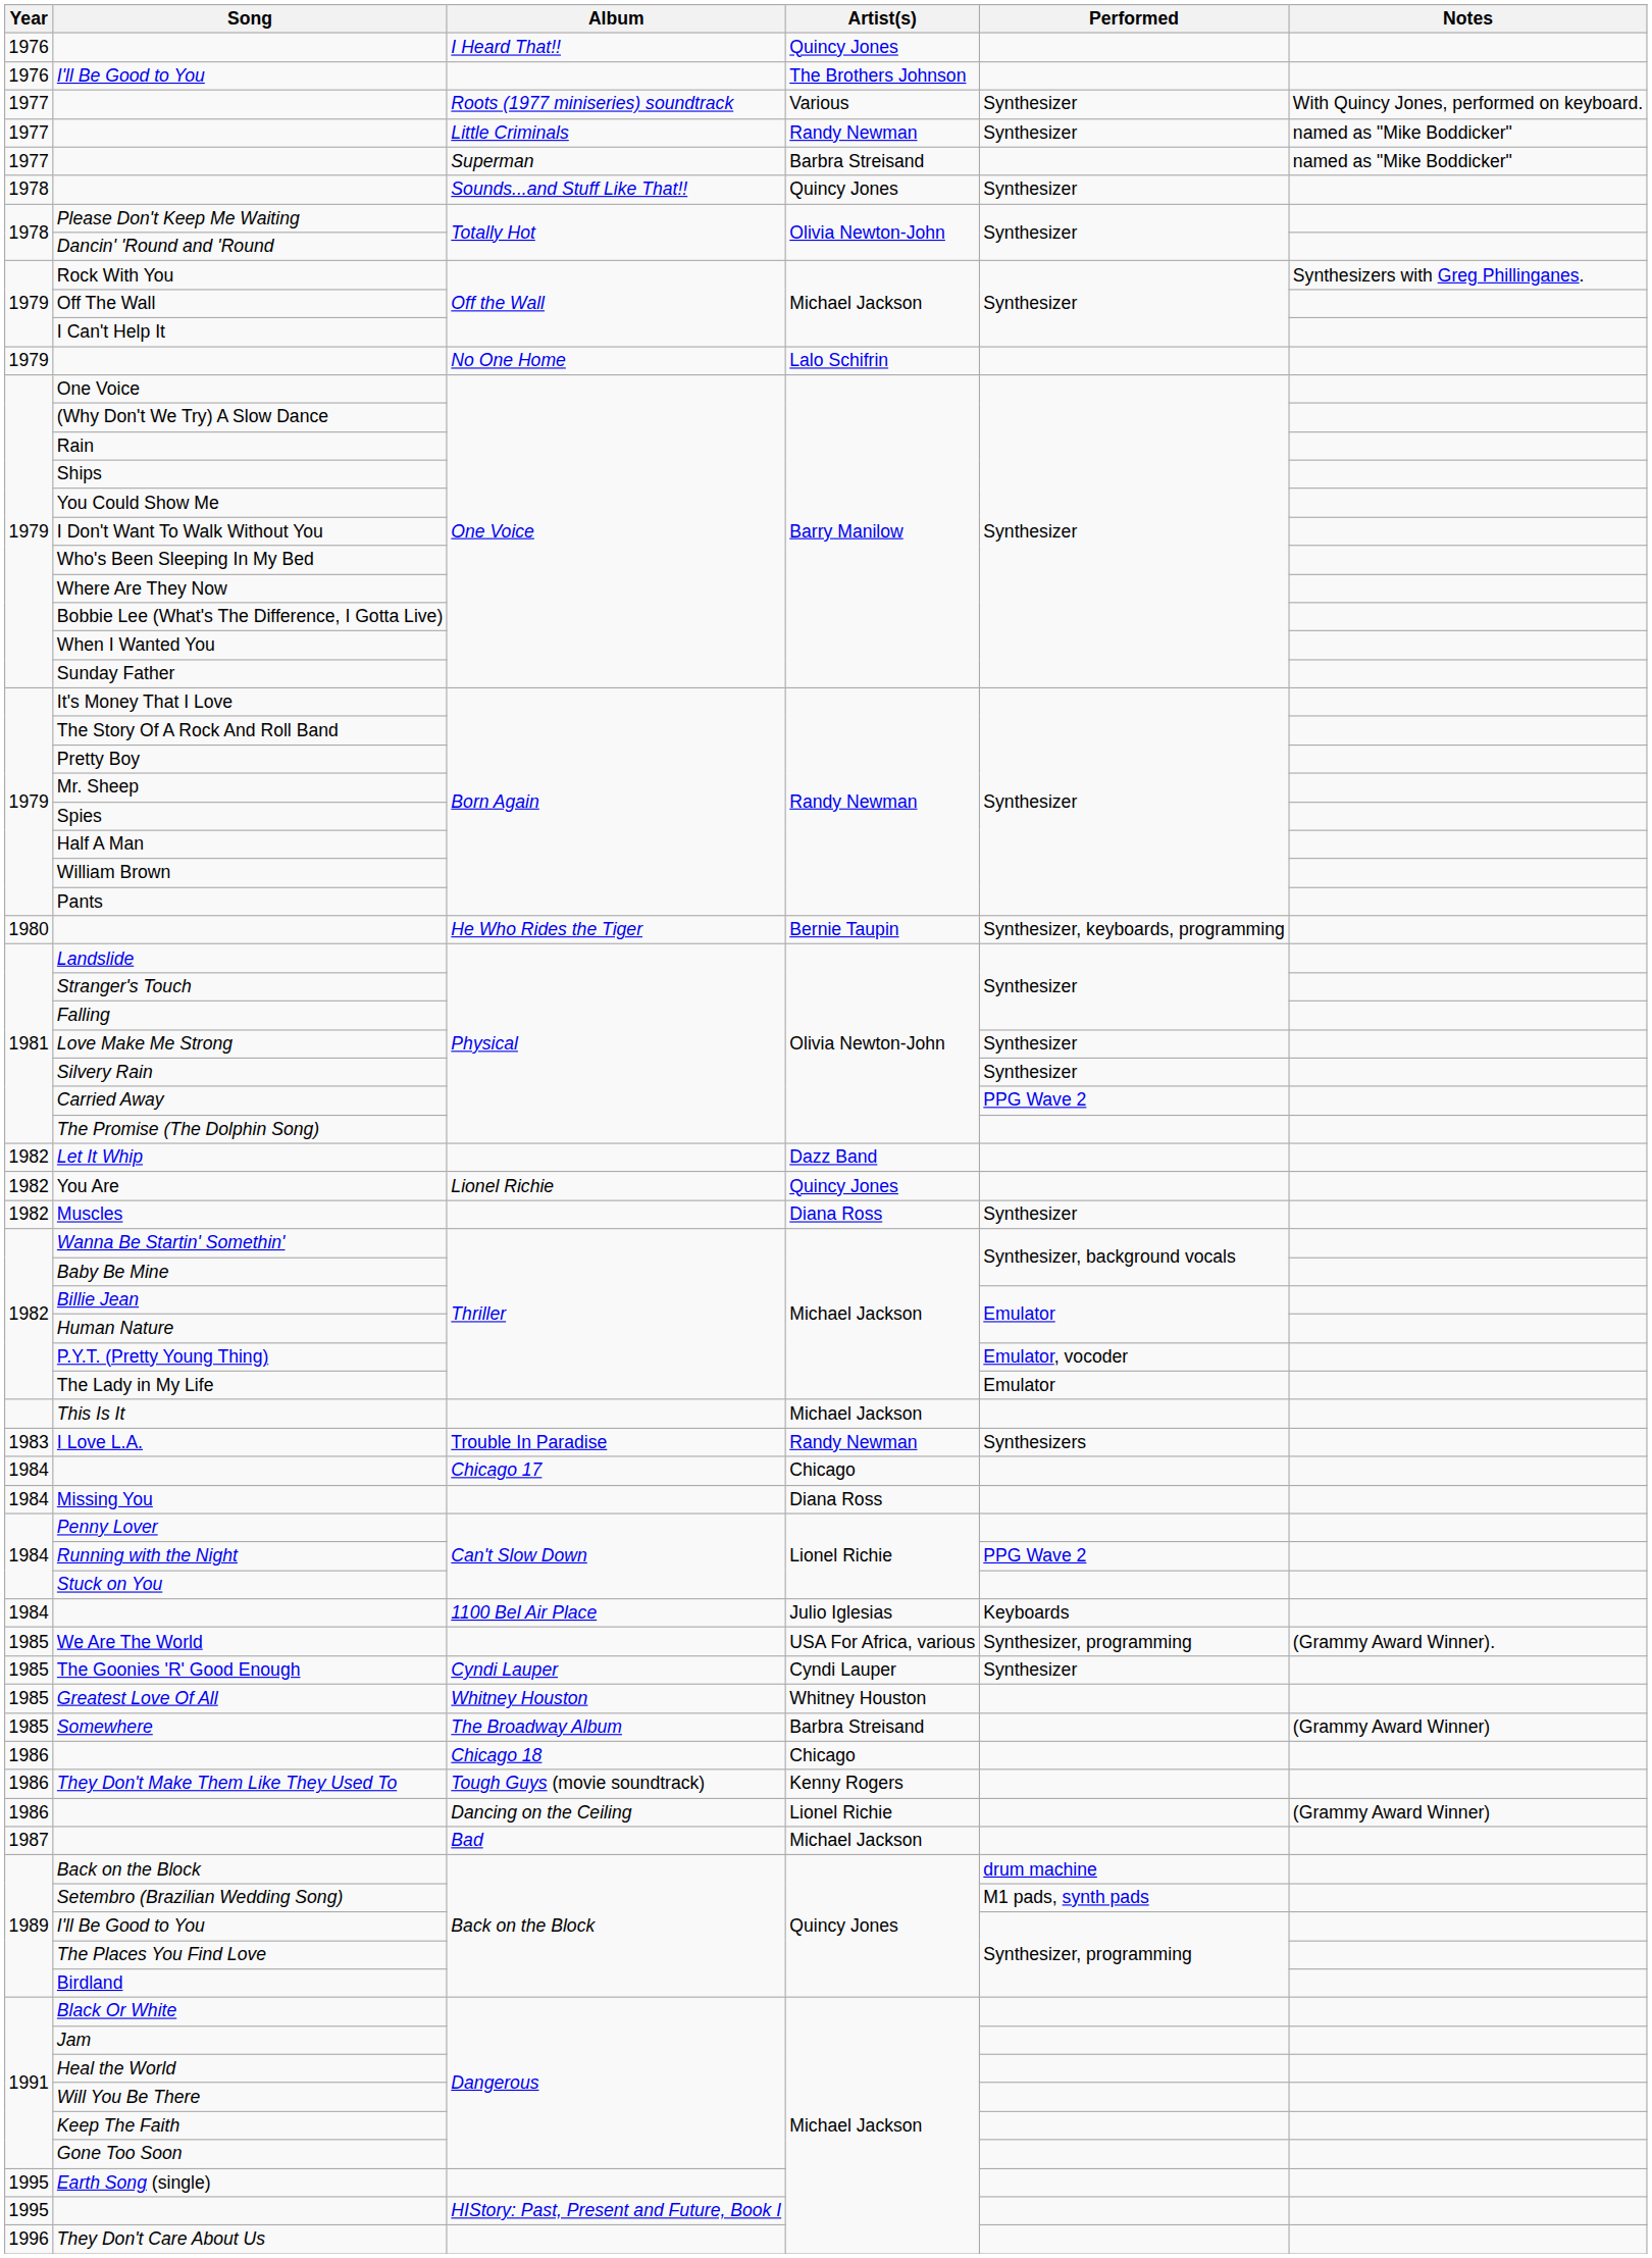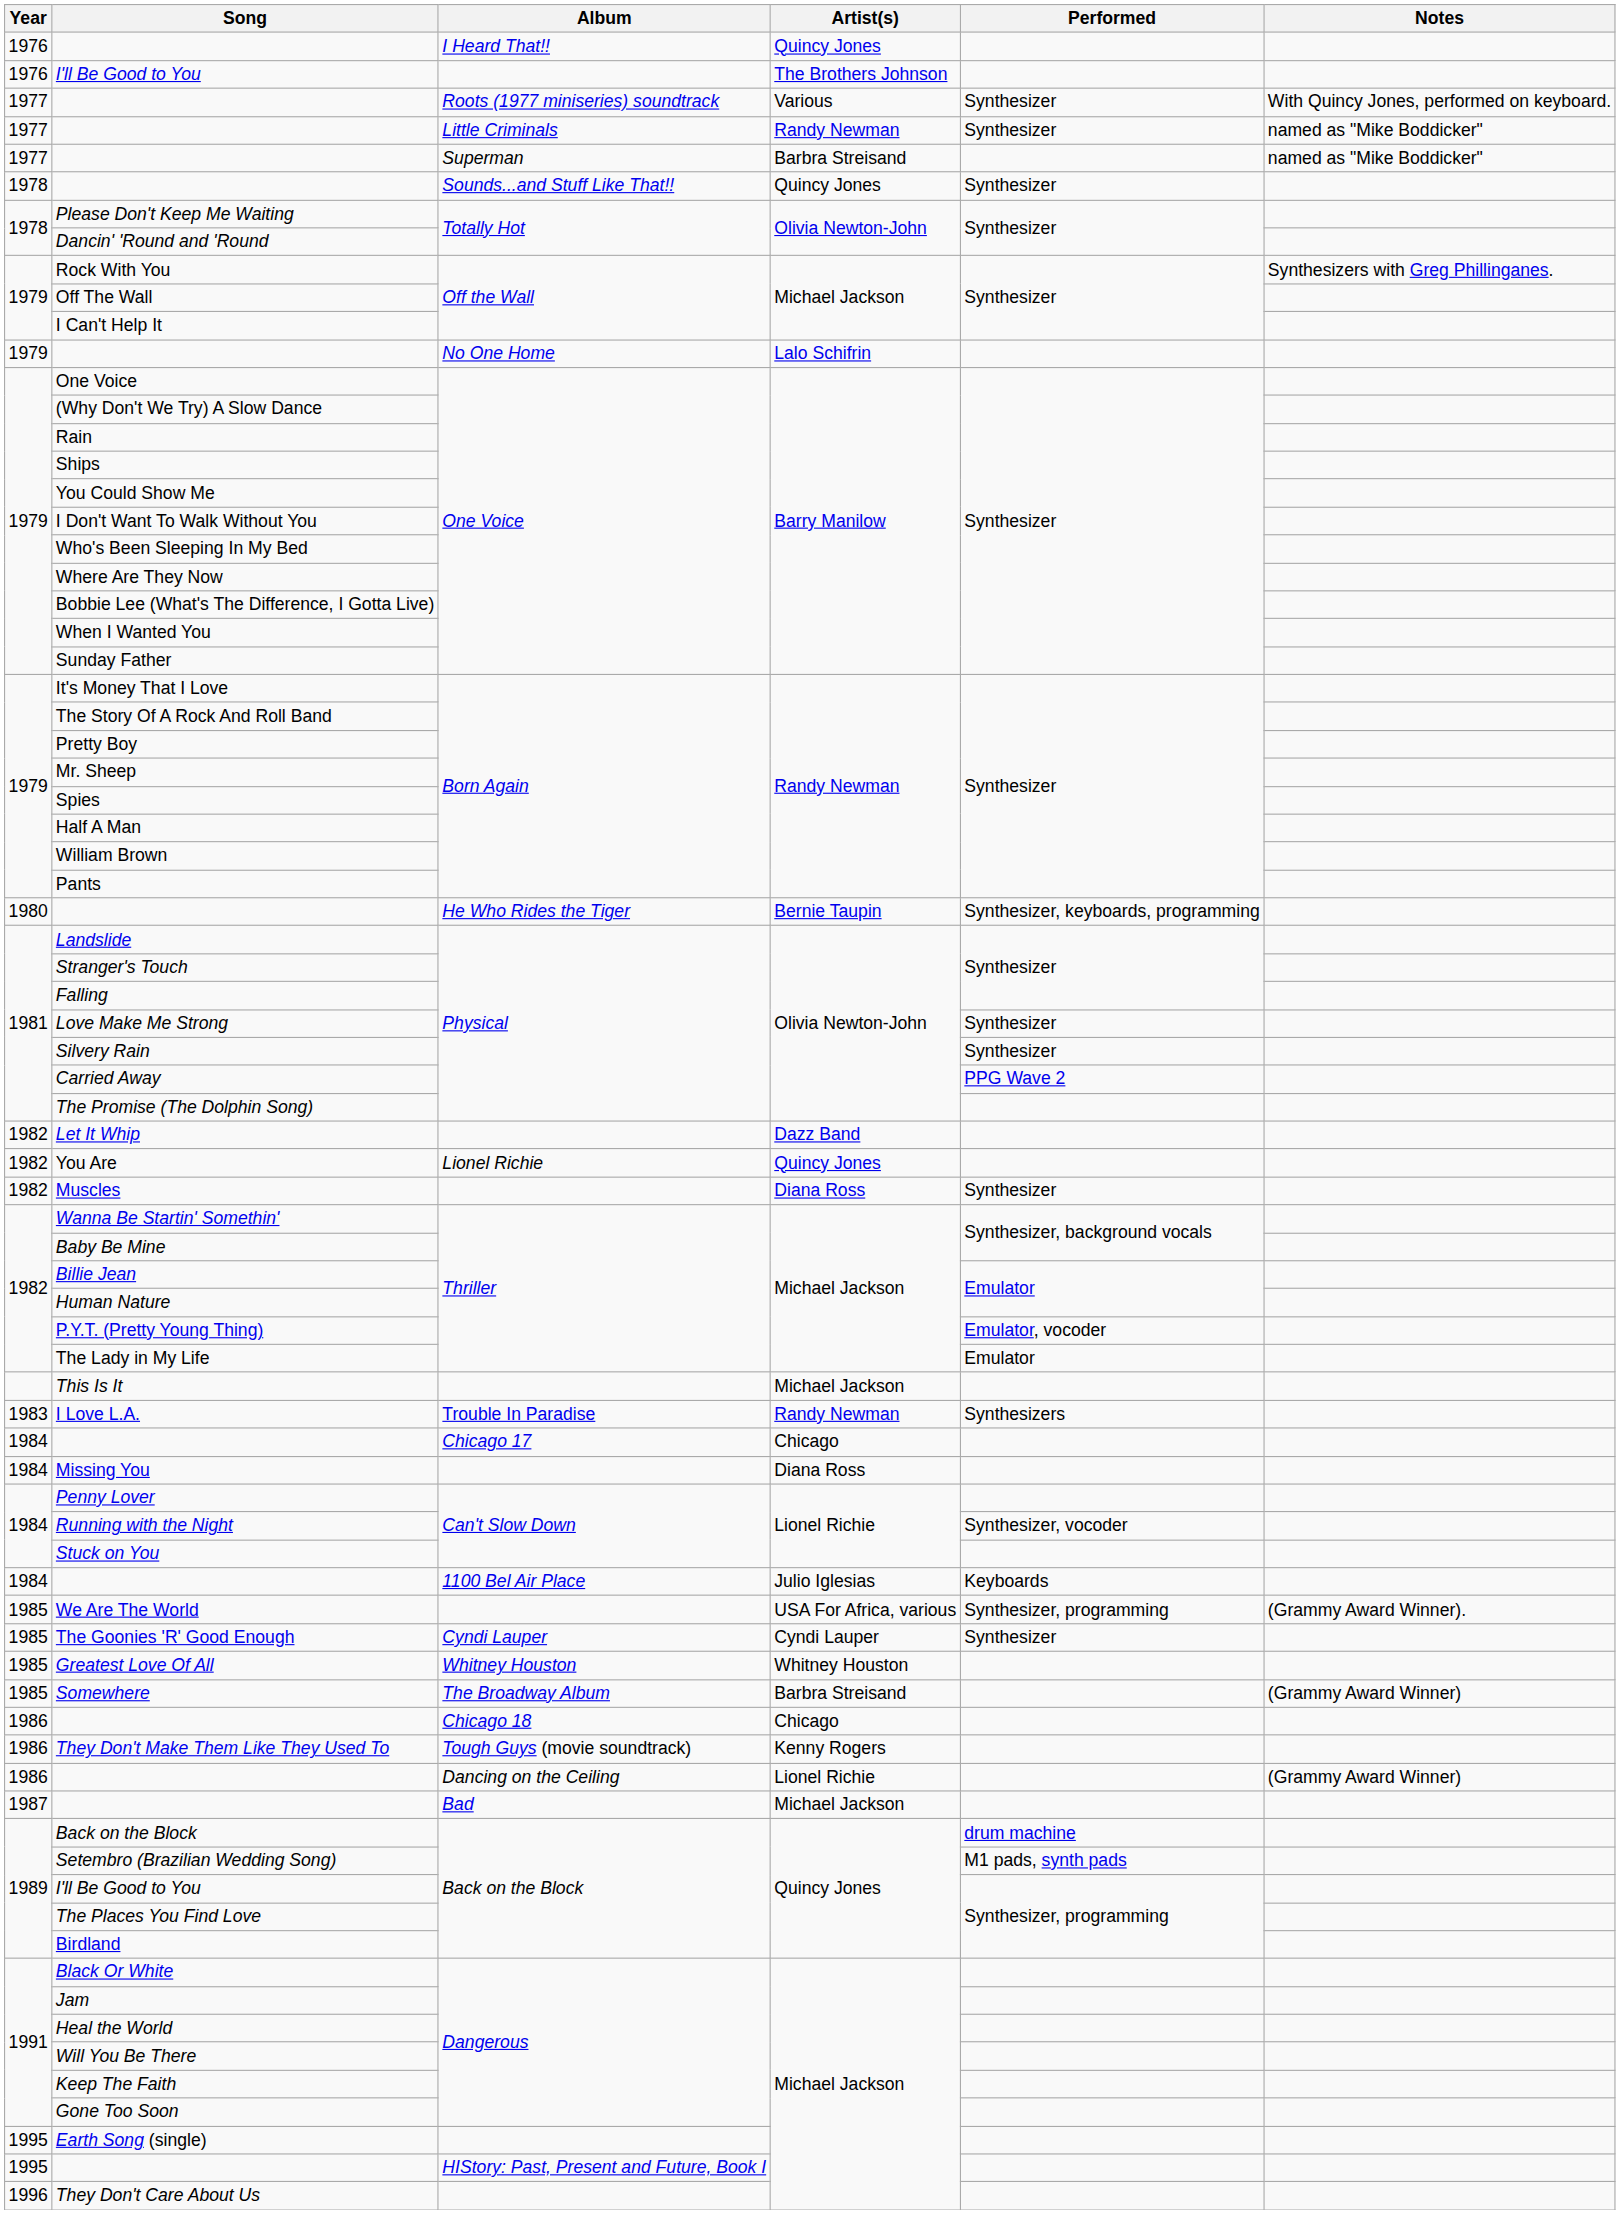Running with the Night | Performed: PPG Wave 2 -> Synthesizer, vocoder
